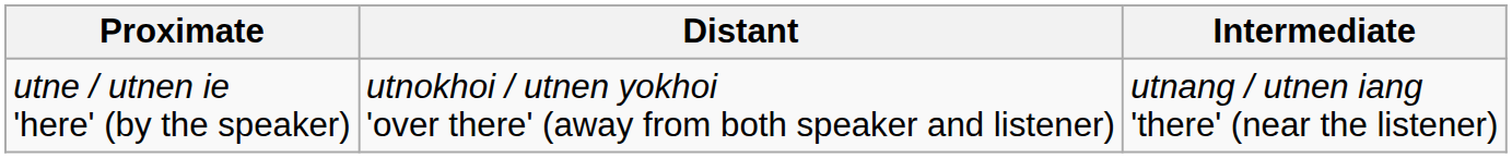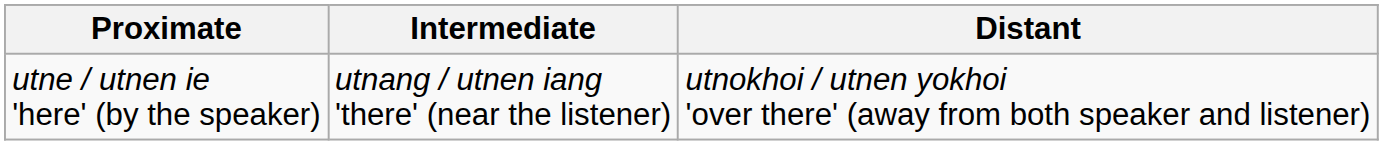columns swapped: Intermediate <-> Distant
